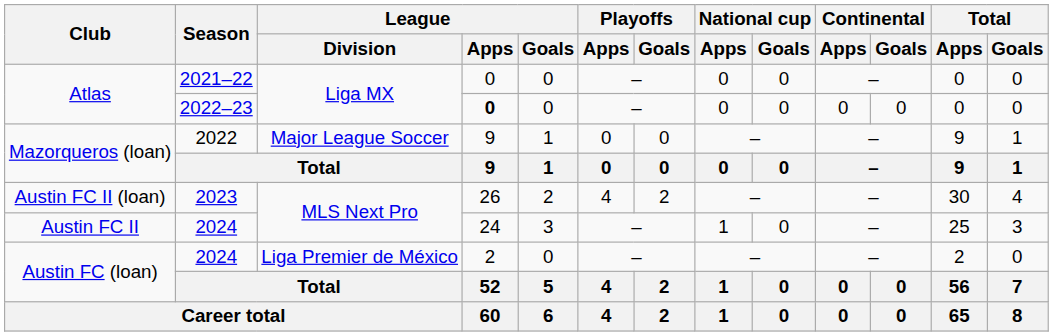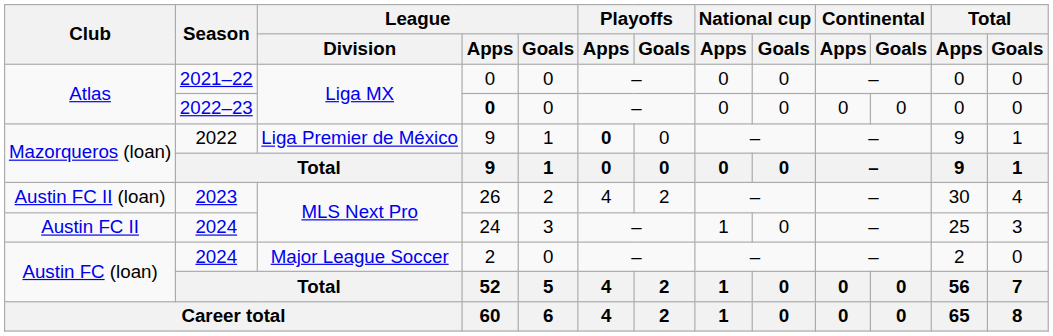Mazorqueros (loan) / 2022 | League / Division: Major League Soccer -> Liga Premier de México
Mazorqueros (loan) / 2022 | Playoffs / Apps: normal -> bold
Austin FC (loan) / 2024 | League / Division: Liga Premier de México -> Major League Soccer
